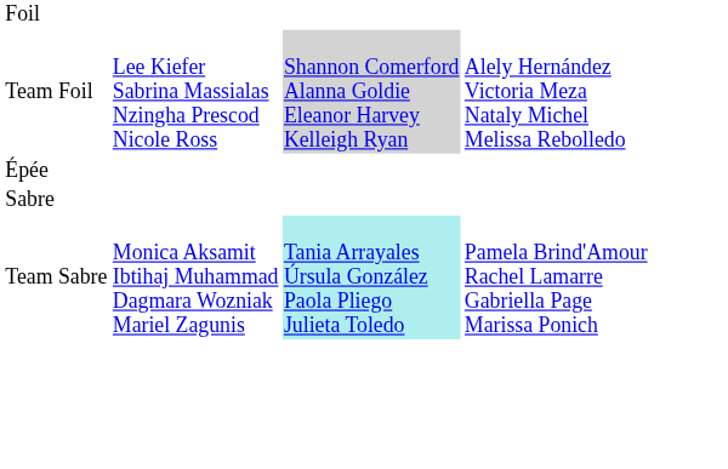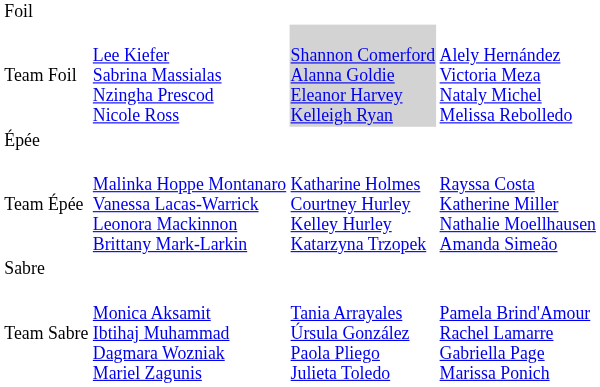+ row: Team Épée | Malinka Hoppe Montanaro Vanessa Lacas-Warrick Leonora Mackinnon Brittany Mark-Larkin | Katharine Holmes Courtney Hurley Kelley Hurley Katarzyna Trzopek | Rayssa Costa Katherine Miller Nathalie Moellhausen Amanda Simeão
Team Sabre | column 3: paleturquoise background -> no background
